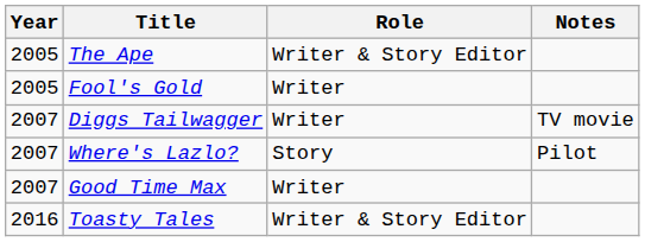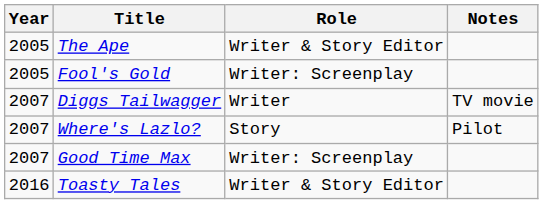Fool's Gold | Role: Writer -> Writer: Screenplay
Good Time Max | Role: Writer -> Writer: Screenplay
